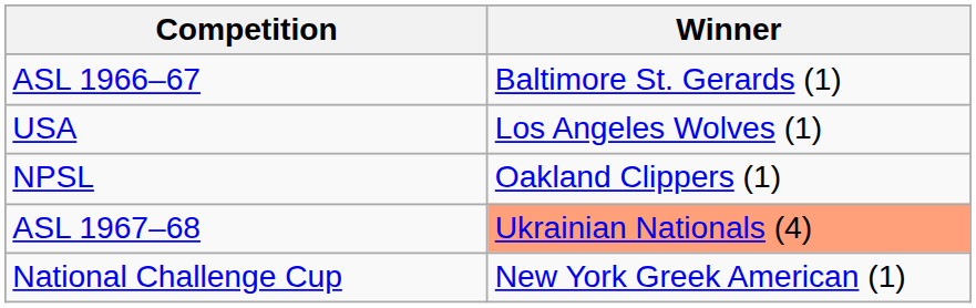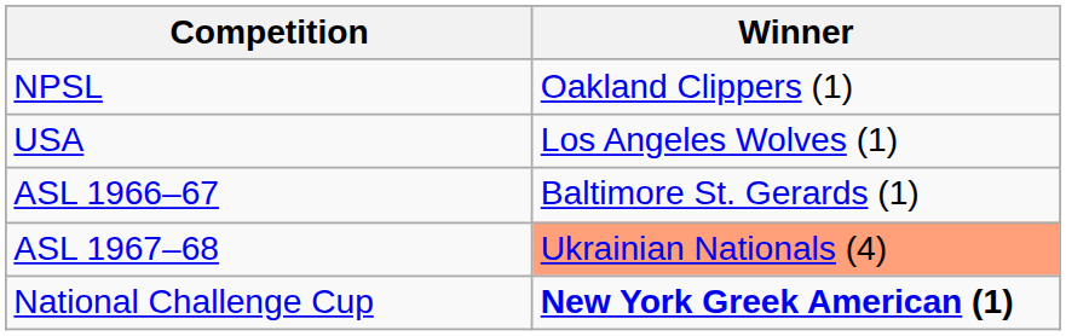rows swapped: NPSL <-> ASL 1966–67
National Challenge Cup | Winner: normal -> bold
